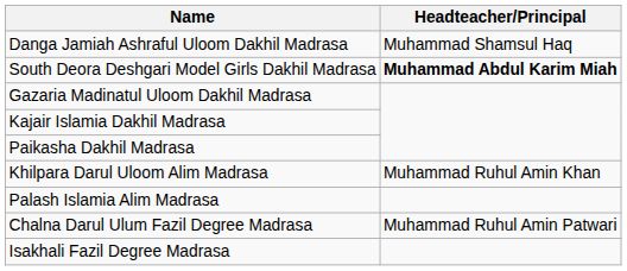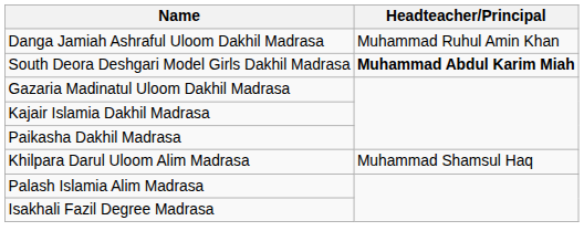Danga Jamiah Ashraful Uloom Dakhil Madrasa | Headteacher/Principal: Muhammad Shamsul Haq -> Muhammad Ruhul Amin Khan
Khilpara Darul Uloom Alim Madrasa | Headteacher/Principal: Muhammad Ruhul Amin Khan -> Muhammad Shamsul Haq
- row: Chalna Darul Ulum Fazil Degree Madrasa | Muhammad Ruhul Amin Patwari
